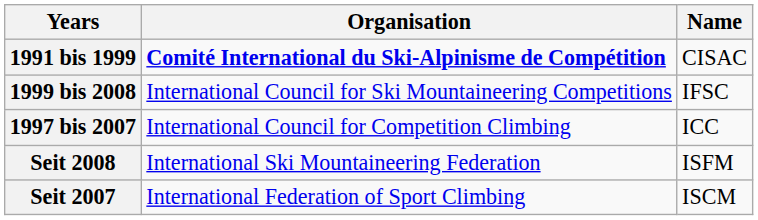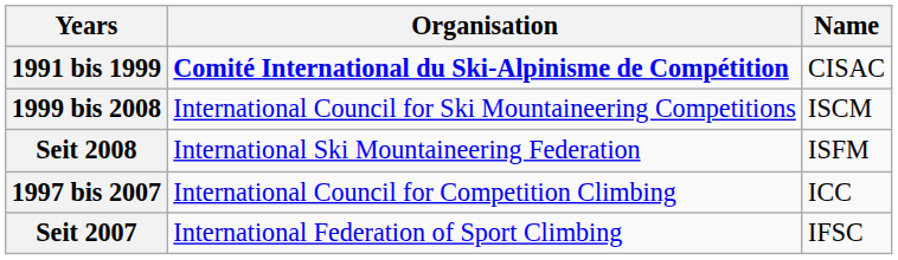1999 bis 2008 | Name: IFSC -> ISCM
rows swapped: Seit 2008 <-> 1997 bis 2007
Seit 2007 | Name: ISCM -> IFSC
